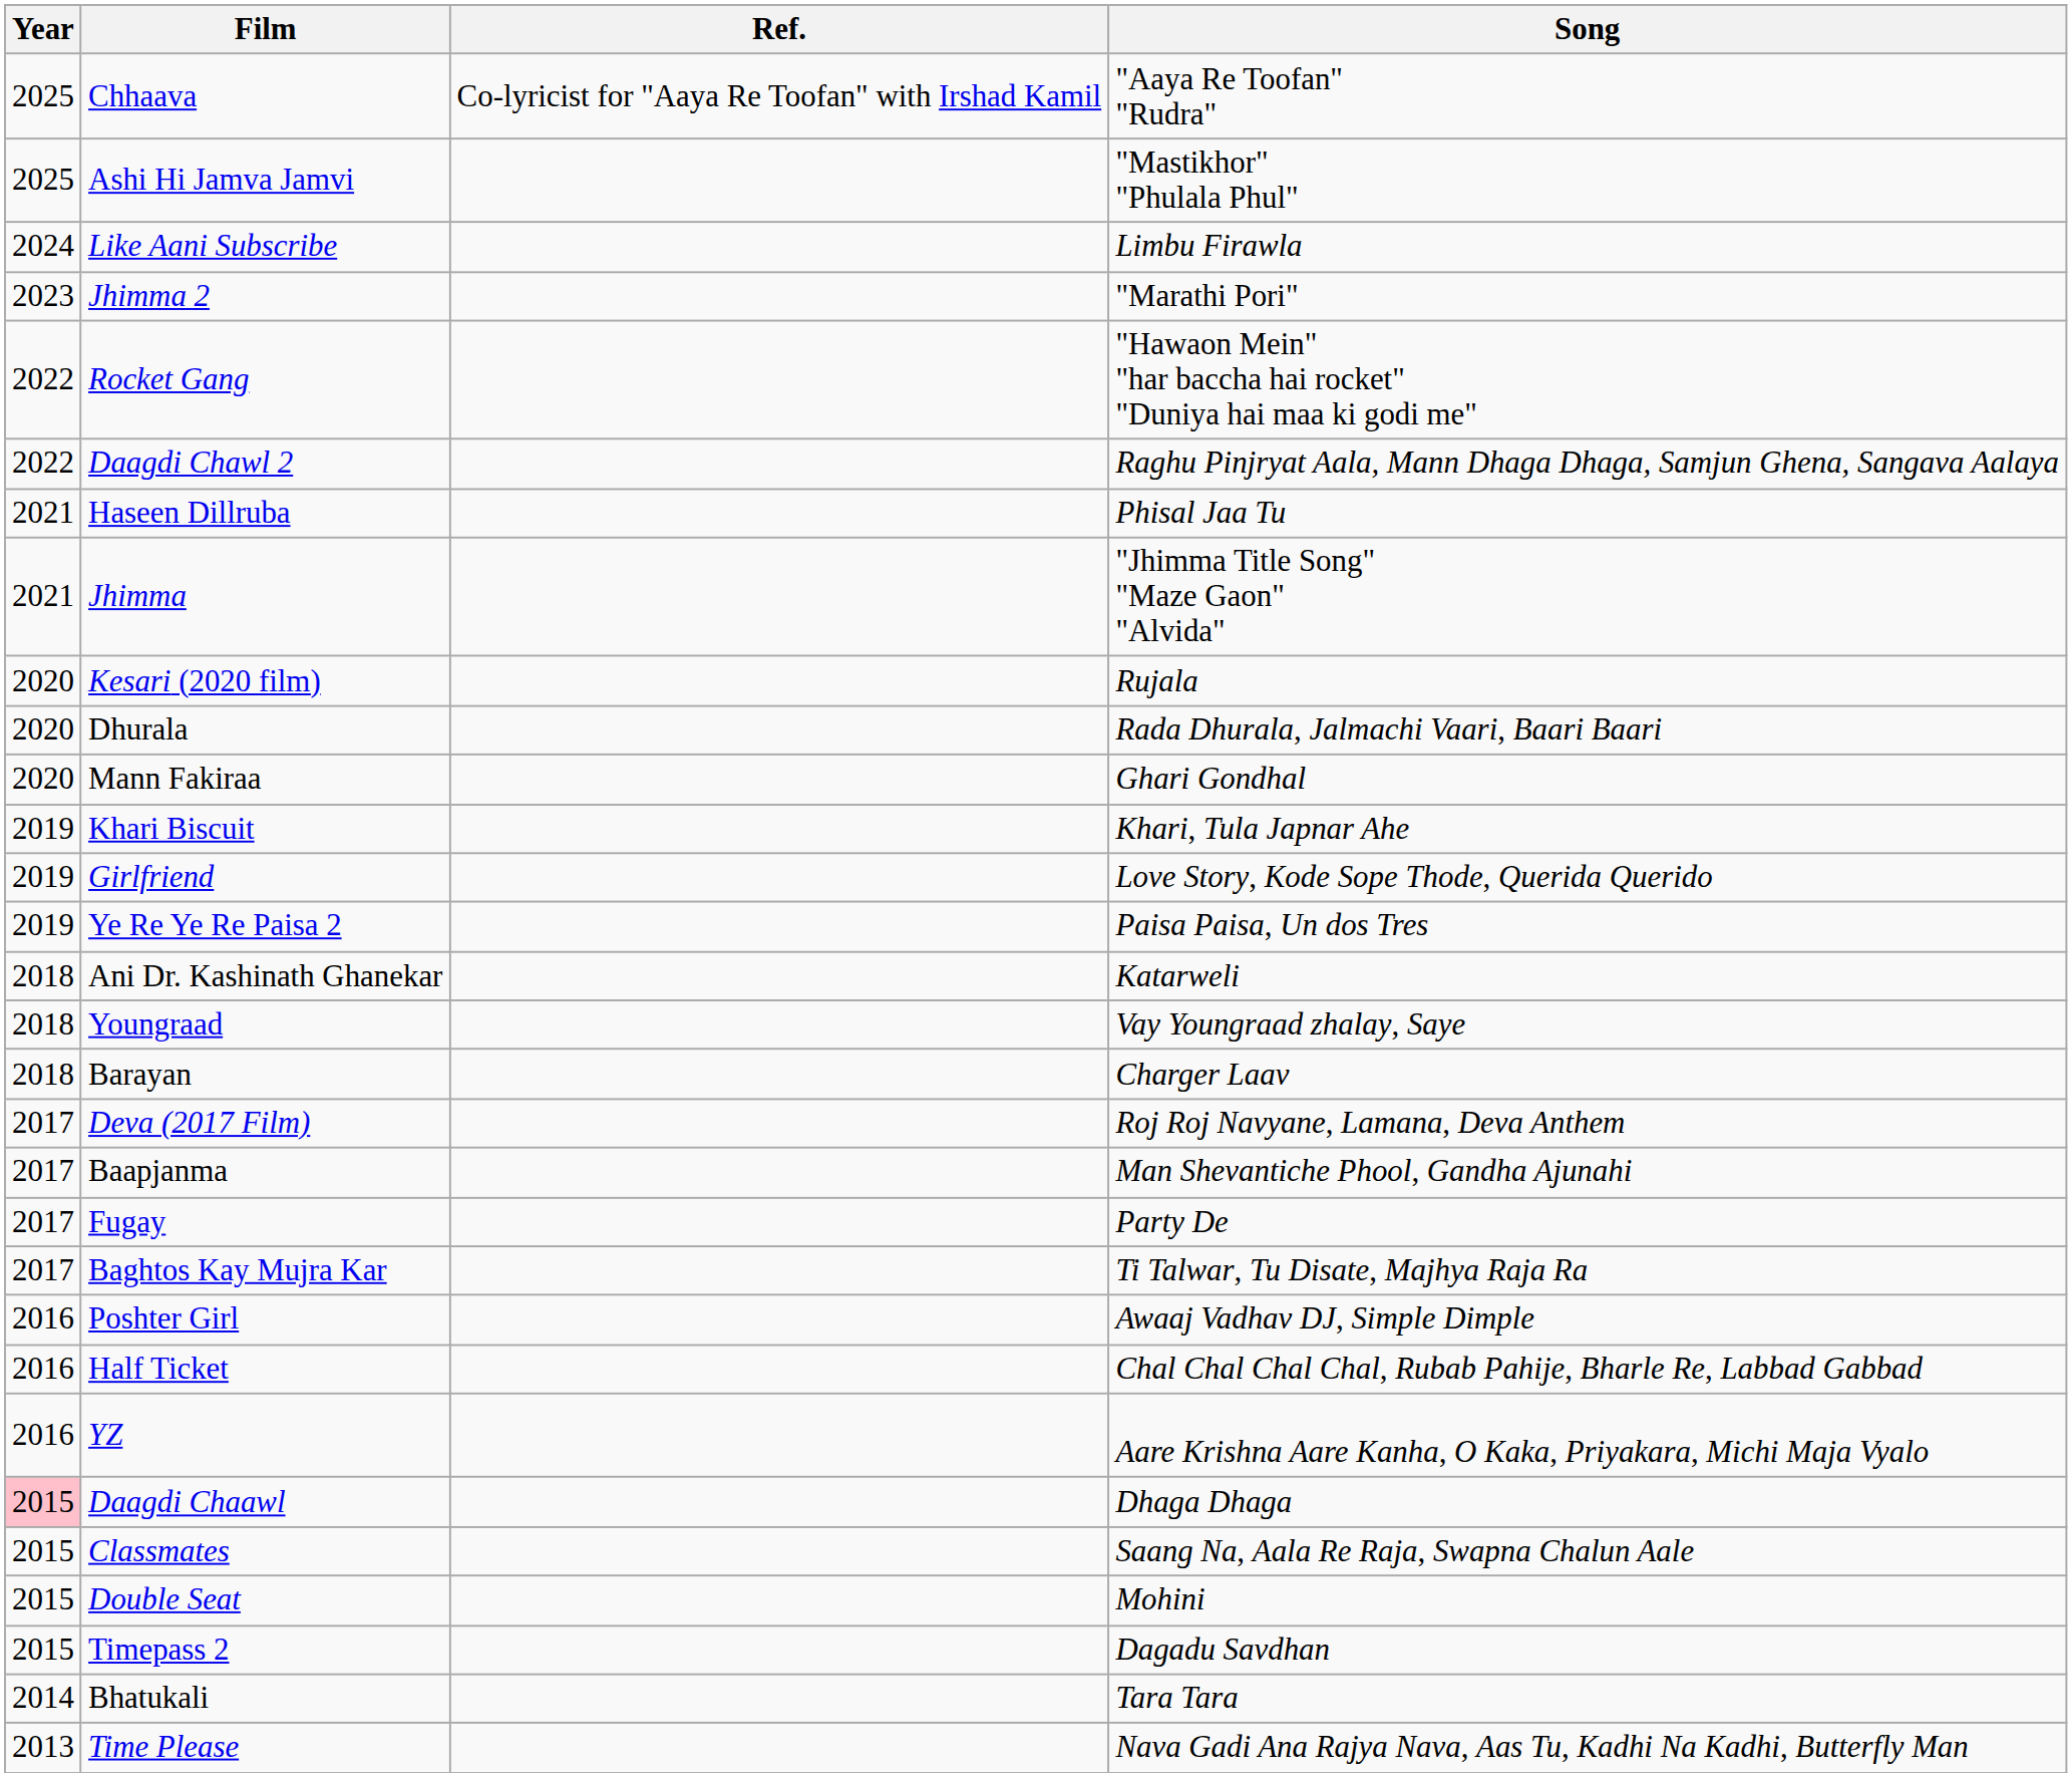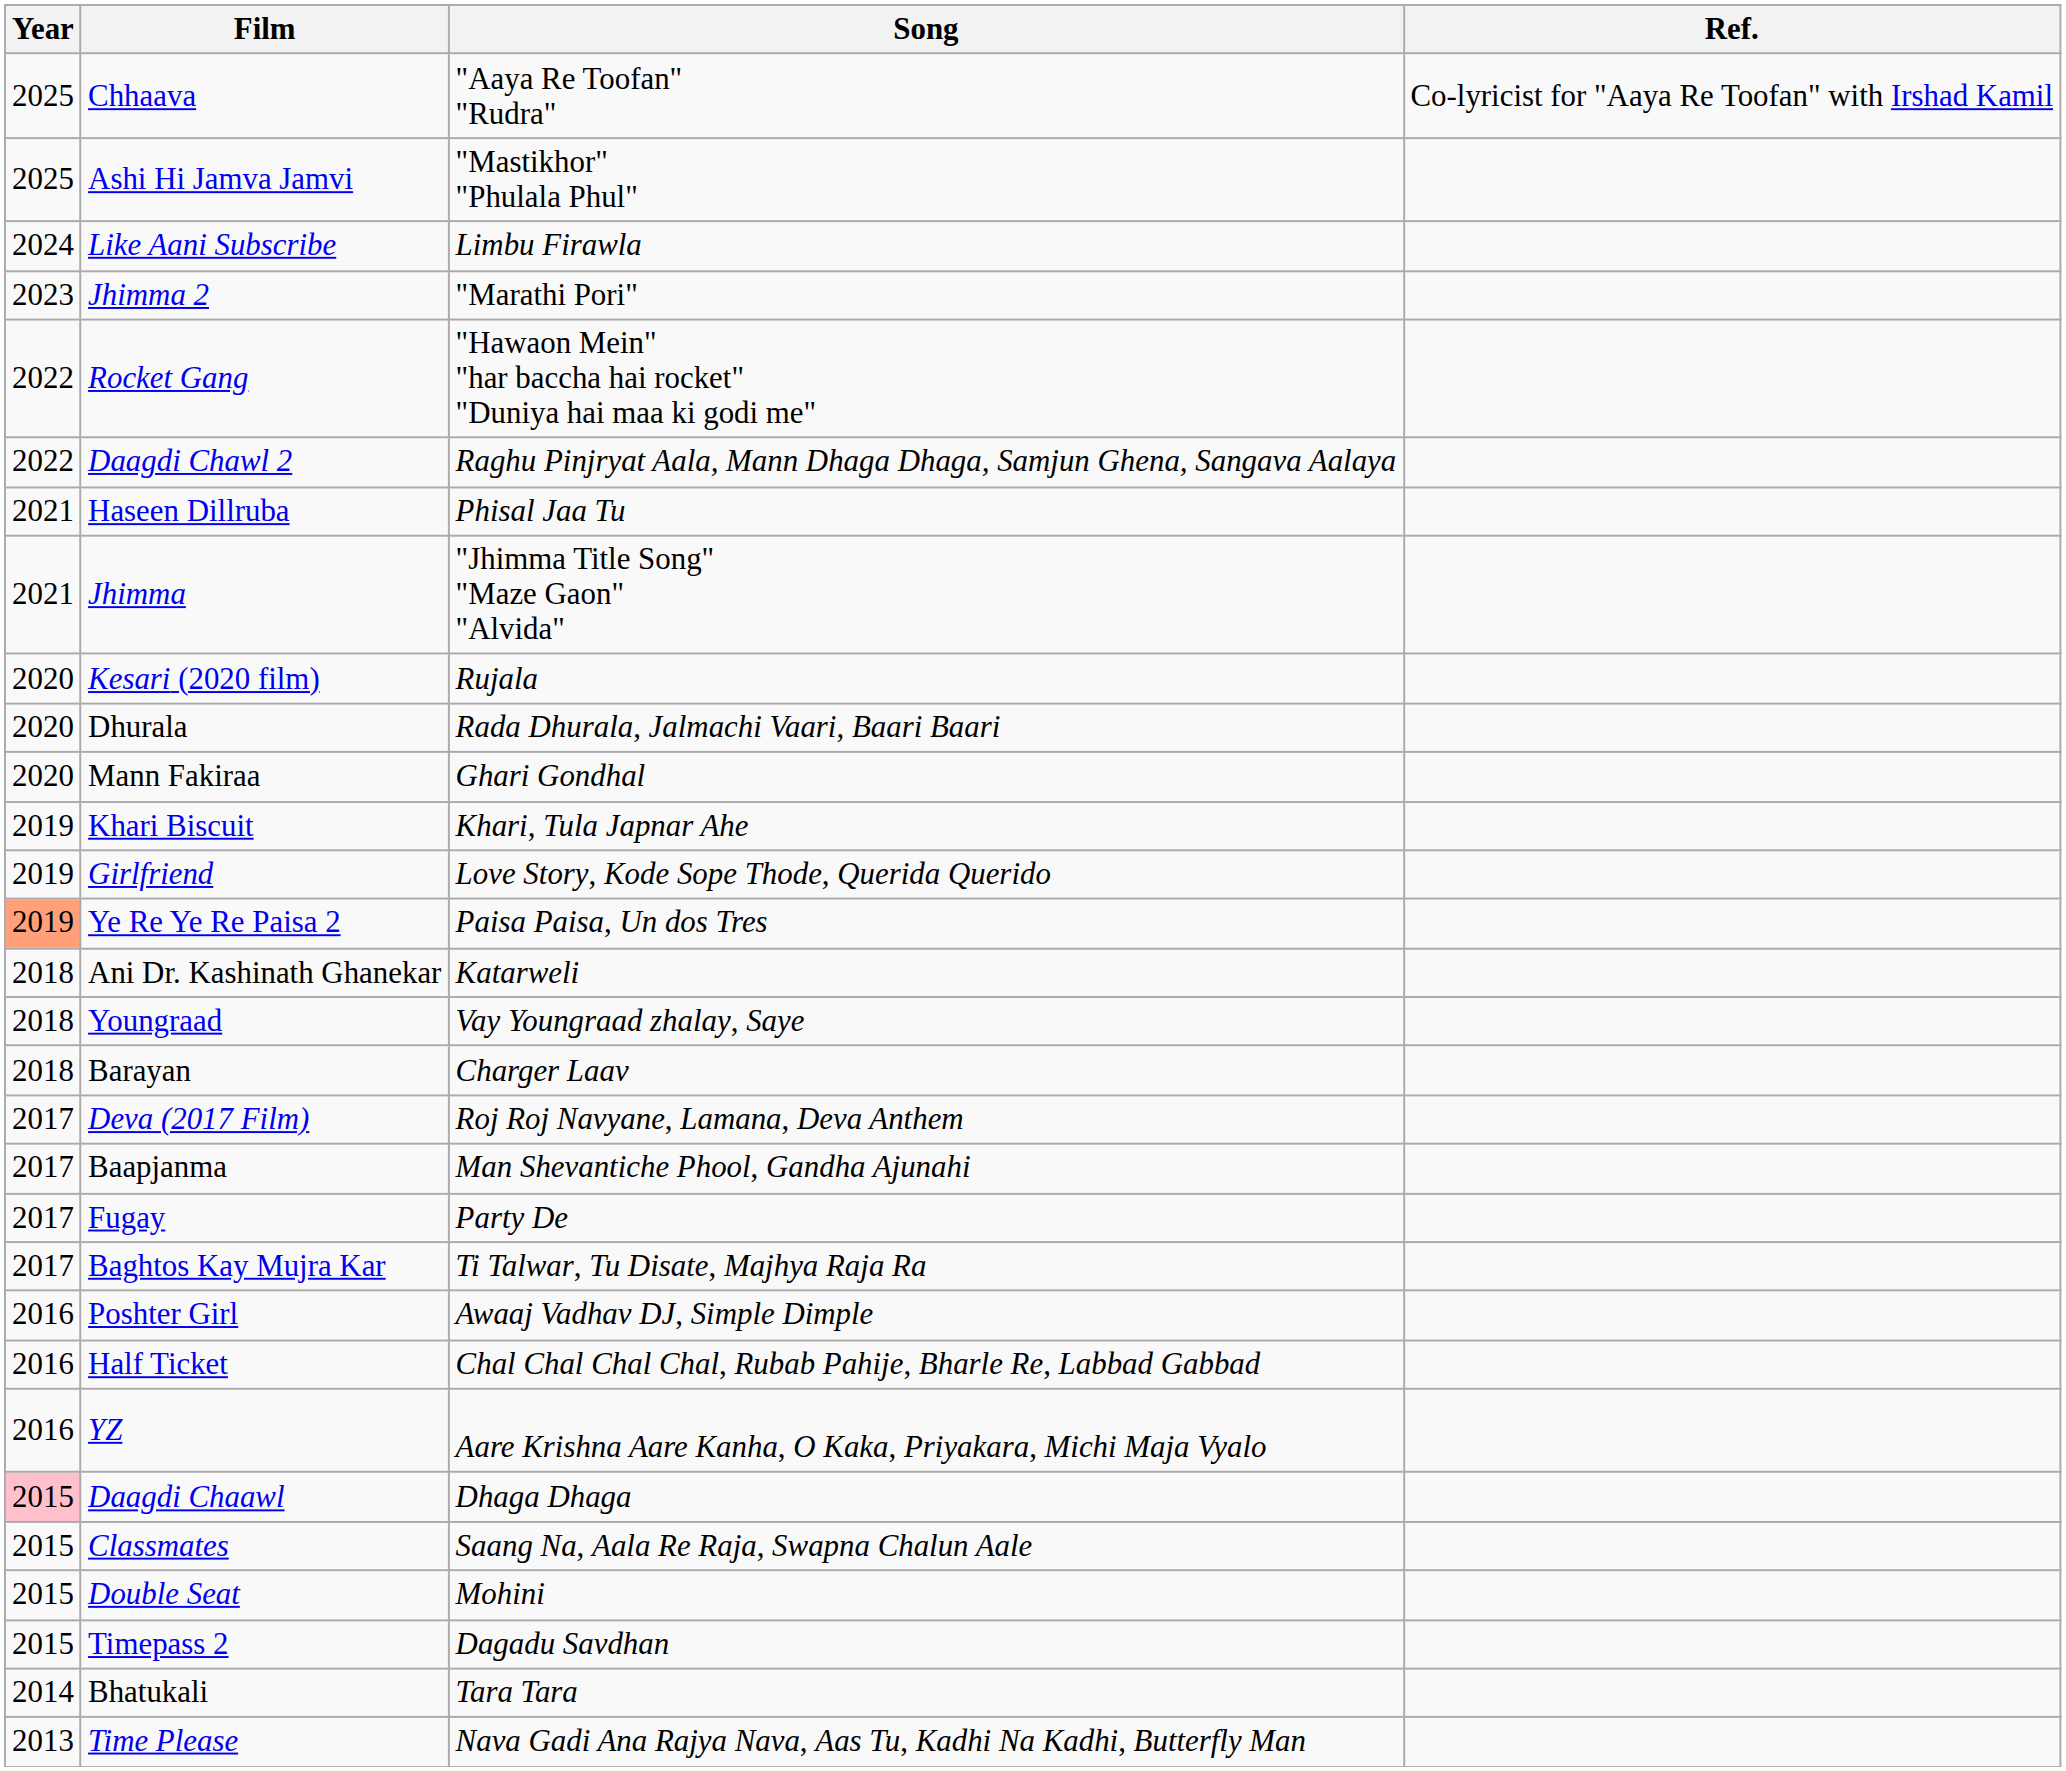columns swapped: Song <-> Ref.
Ye Re Ye Re Paisa 2 | Year: no background -> lightsalmon background
